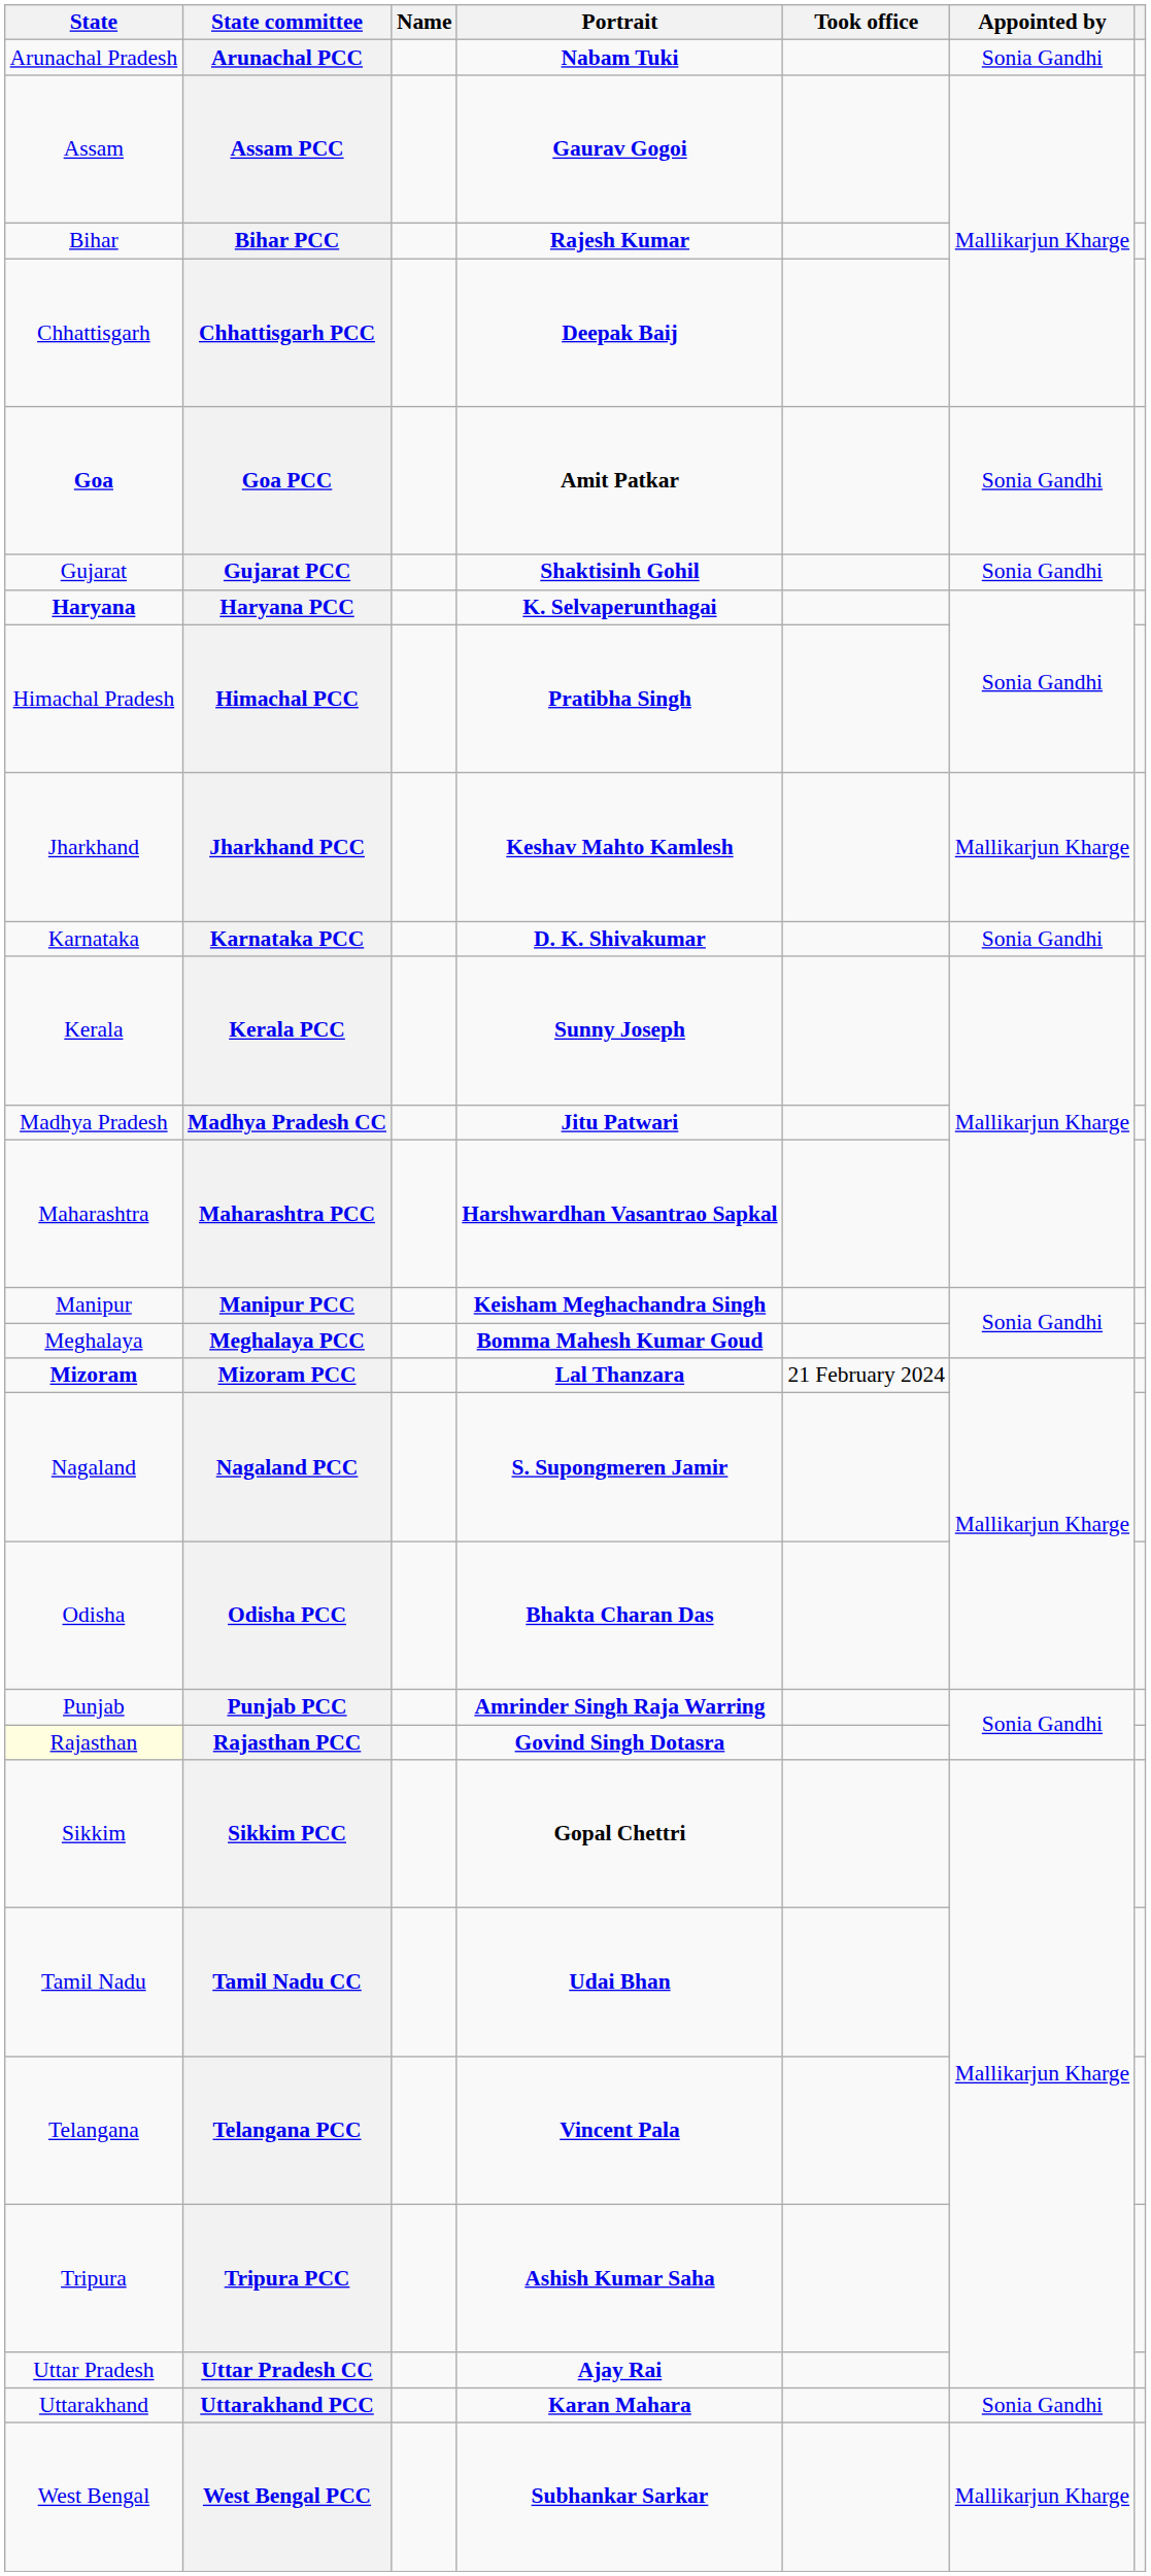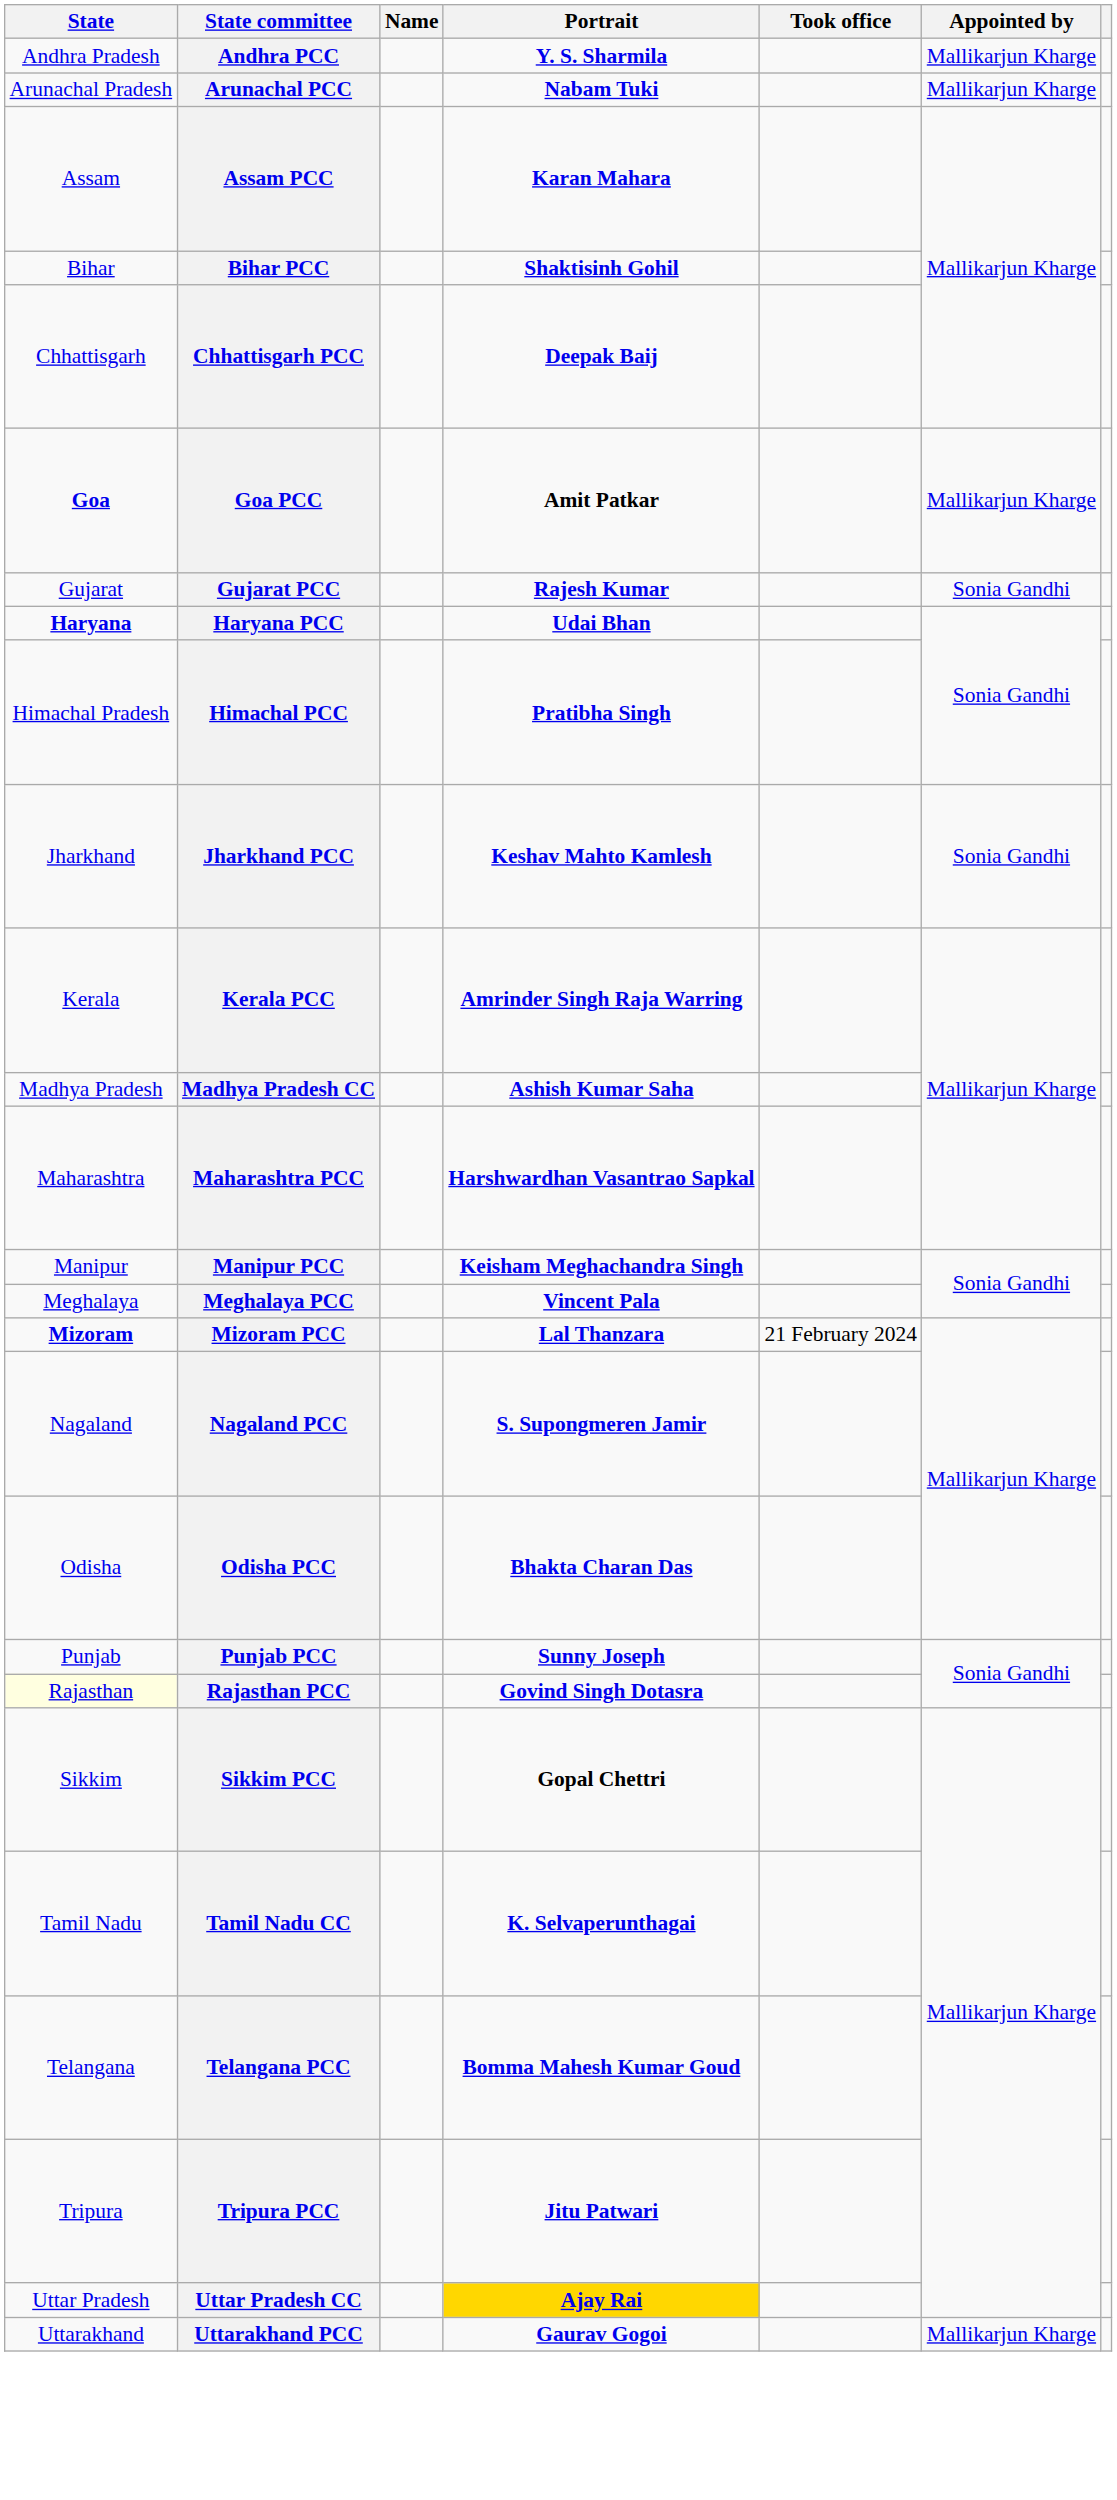+ row: Andhra Pradesh | Andhra PCC | Y. S. Sharmila | Mallikarjun Kharge
Arunachal PCC | Appointed by: Sonia Gandhi -> Mallikarjun Kharge
Assam PCC | Portrait: Gaurav Gogoi -> Karan Mahara
Bihar PCC | Portrait: Rajesh Kumar -> Shaktisinh Gohil
Goa PCC | Appointed by: Sonia Gandhi -> Mallikarjun Kharge
Gujarat PCC | Portrait: Shaktisinh Gohil -> Rajesh Kumar
Haryana PCC | Portrait: K. Selvaperunthagai -> Udai Bhan
Jharkhand PCC | Appointed by: Mallikarjun Kharge -> Sonia Gandhi
- row: Karnataka | Karnataka PCC | D. K. Shivakumar | Sonia Gandhi
Kerala PCC | Portrait: Sunny Joseph -> Amrinder Singh Raja Warring
Madhya Pradesh CC | Portrait: Jitu Patwari -> Ashish Kumar Saha
Meghalaya PCC | Portrait: Bomma Mahesh Kumar Goud -> Vincent Pala
Punjab PCC | Portrait: Amrinder Singh Raja Warring -> Sunny Joseph
Tamil Nadu CC | Portrait: Udai Bhan -> K. Selvaperunthagai
Telangana PCC | Portrait: Vincent Pala -> Bomma Mahesh Kumar Goud
Tripura PCC | Portrait: Ashish Kumar Saha -> Jitu Patwari
Uttar Pradesh CC | Portrait: no background -> gold background
Uttarakhand PCC | Portrait: Karan Mahara -> Gaurav Gogoi
Uttarakhand PCC | Appointed by: Sonia Gandhi -> Mallikarjun Kharge
- row: West Bengal | West Bengal PCC | Subhankar Sarkar | Mallikarjun Kharge
